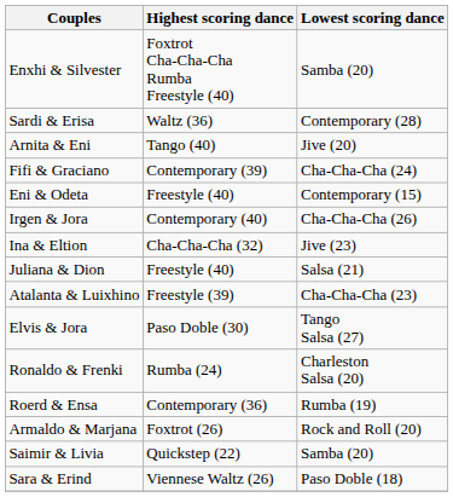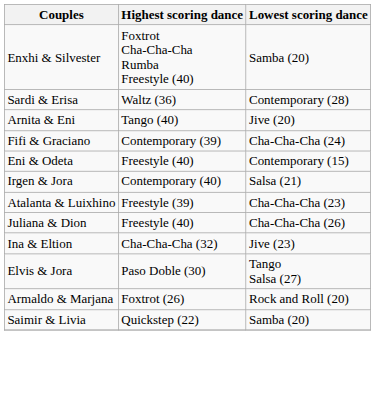Irgen & Jora | Lowest scoring dance: Cha-Cha-Cha (26) -> Salsa (21)
rows swapped: Atalanta & Luixhino <-> Ina & Eltion
Juliana & Dion | Lowest scoring dance: Salsa (21) -> Cha-Cha-Cha (26)
- row: Ronaldo & Frenki | Rumba (24) | Charleston Salsa (20)
- row: Roerd & Ensa | Contemporary (36) | Rumba (19)
- row: Sara & Erind | Viennese Waltz (26) | Paso Doble (18)
